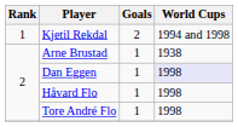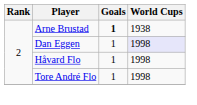- row: 1 | Kjetil Rekdal | 2 | 1994 and 1998
Arne Brustad | Goals: normal -> bold
